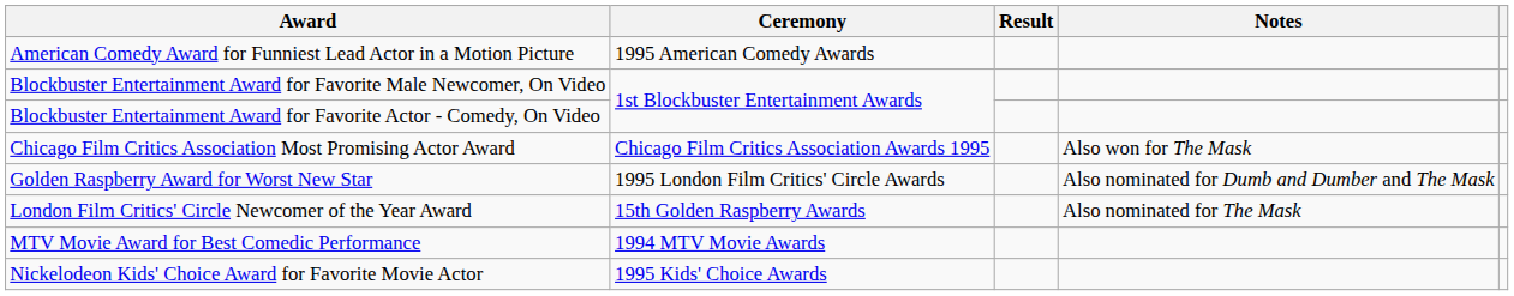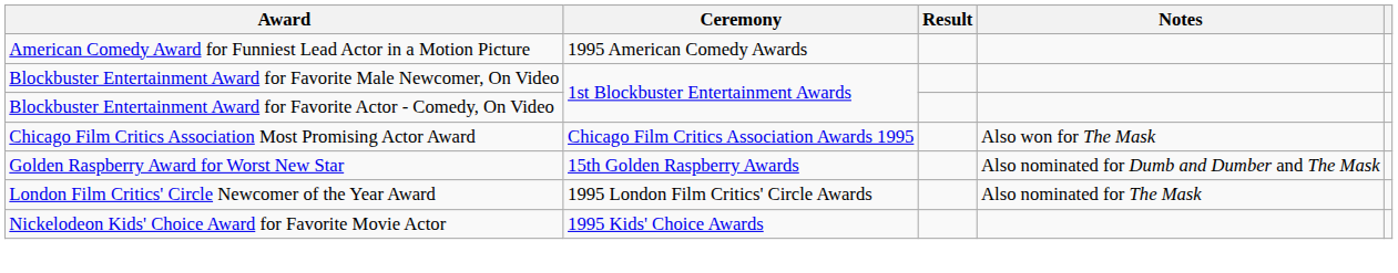Golden Raspberry Award for Worst New Star | Ceremony: 1995 London Film Critics' Circle Awards -> 15th Golden Raspberry Awards
London Film Critics' Circle Newcomer of the Year Award | Ceremony: 15th Golden Raspberry Awards -> 1995 London Film Critics' Circle Awards
- row: MTV Movie Award for Best Comedic Performance | 1994 MTV Movie Awards
